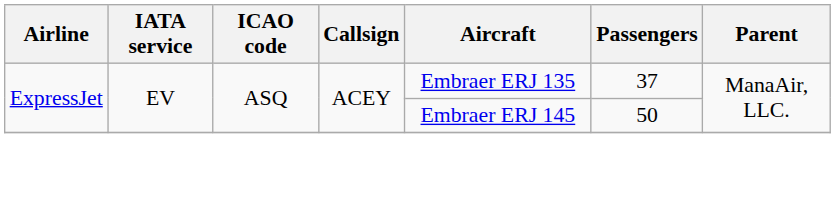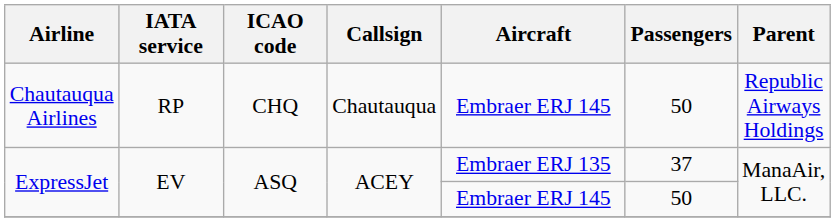+ row: Chautauqua Airlines | RP | CHQ | Chautauqua | Embraer ERJ 145 | 50 | Republic Airways Holdings
